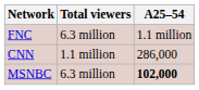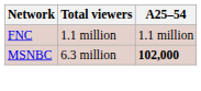FNC | Total viewers: 6.3 million -> 1.1 million
- row: CNN | 1.1 million | 286,000
